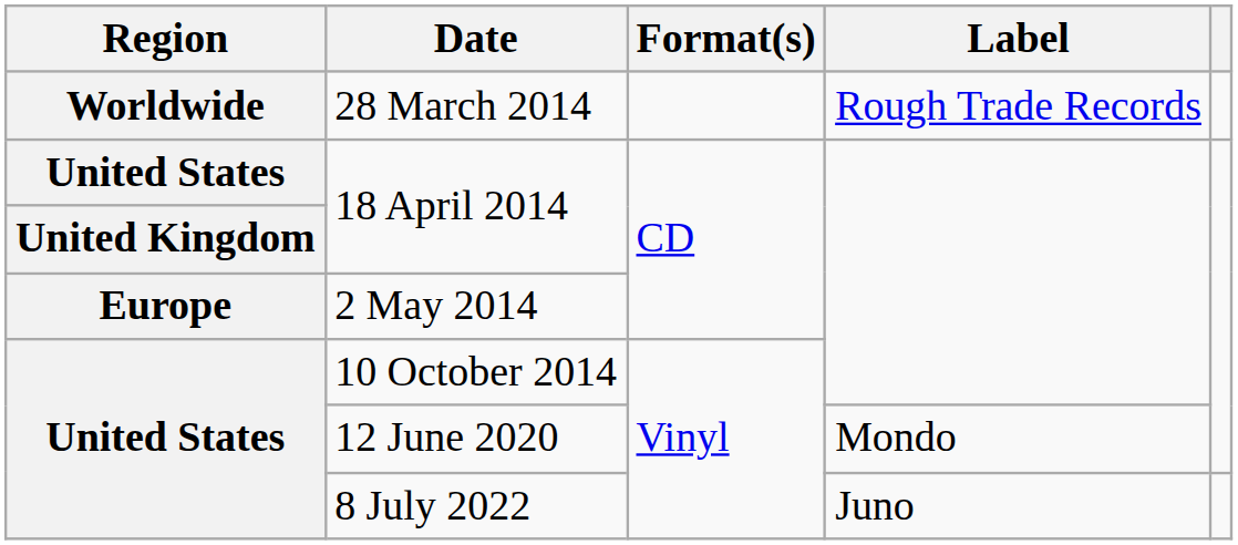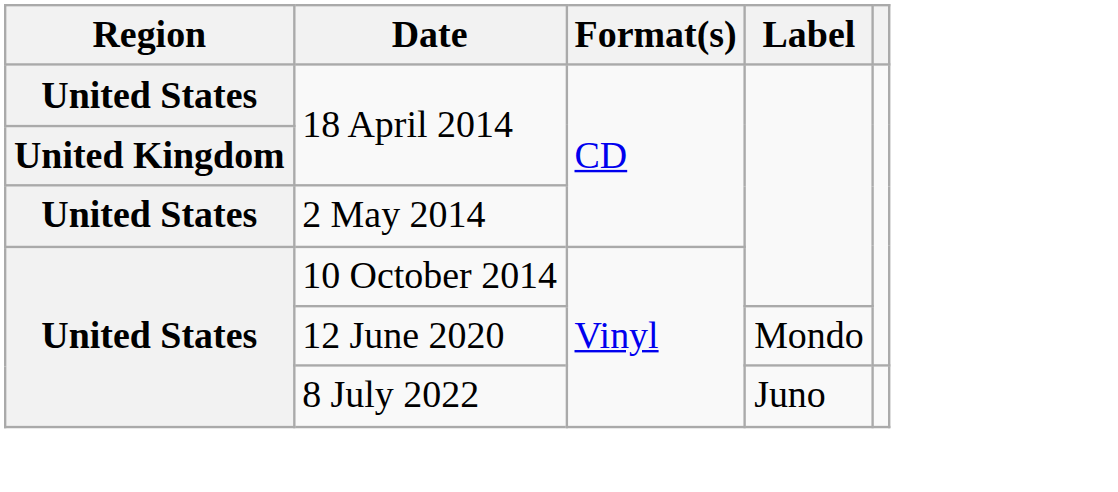- row: Worldwide | 28 March 2014 | Rough Trade Records
2 May 2014 | Region: Europe -> United States
